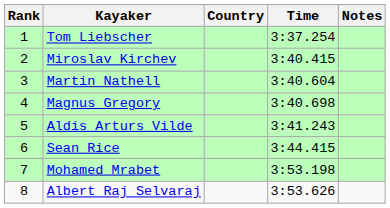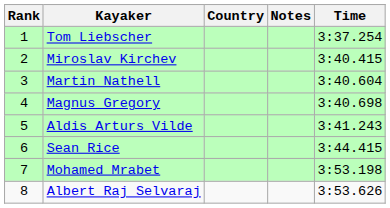columns swapped: Time <-> Notes
